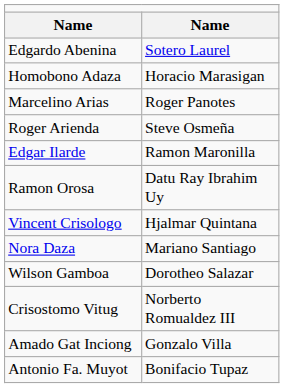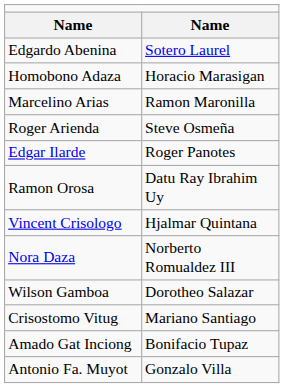Marcelino Arias | column 2: Roger Panotes -> Ramon Maronilla
Edgar Ilarde | column 2: Ramon Maronilla -> Roger Panotes
Nora Daza | column 2: Mariano Santiago -> Norberto Romualdez III
Crisostomo Vitug | column 2: Norberto Romualdez III -> Mariano Santiago
Amado Gat Inciong | column 2: Gonzalo Villa -> Bonifacio Tupaz
Antonio Fa. Muyot | column 2: Bonifacio Tupaz -> Gonzalo Villa
